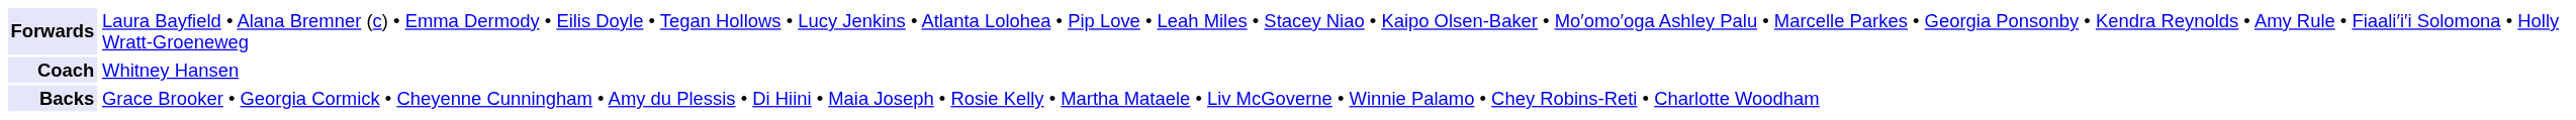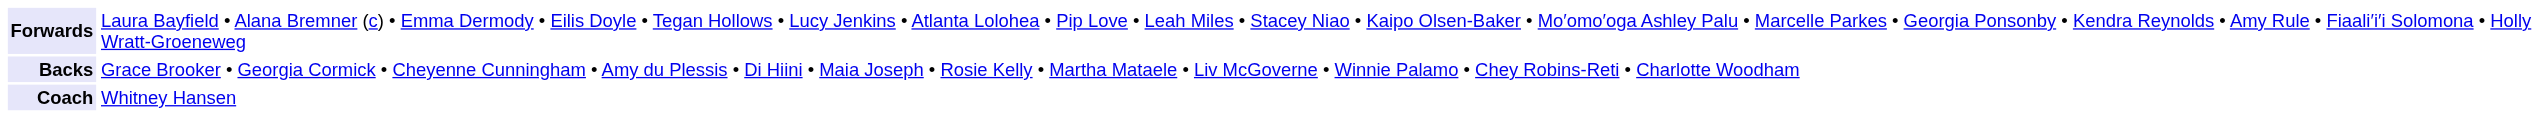rows swapped: Backs <-> Coach
